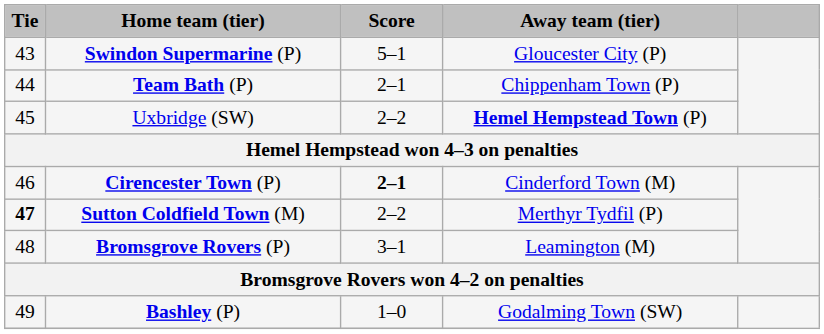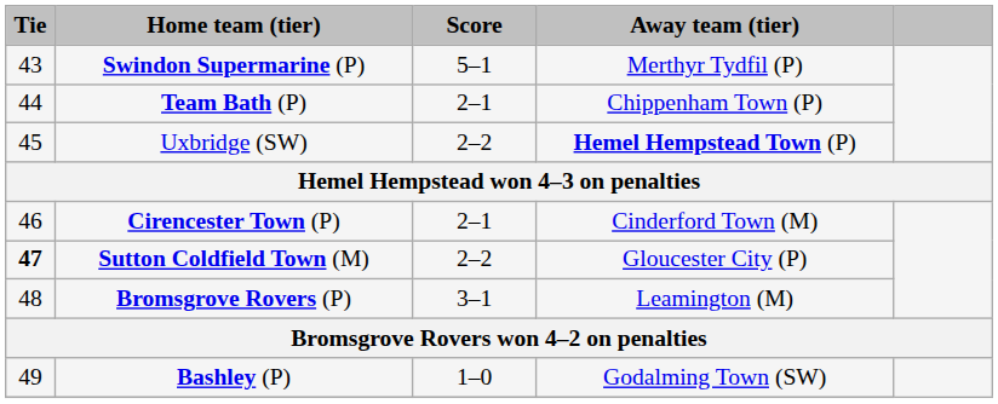Swindon Supermarine (P) | Away team (tier): Gloucester City (P) -> Merthyr Tydfil (P)
Cirencester Town (P) | Score: bold -> normal
Sutton Coldfield Town (M) | Away team (tier): Merthyr Tydfil (P) -> Gloucester City (P)
